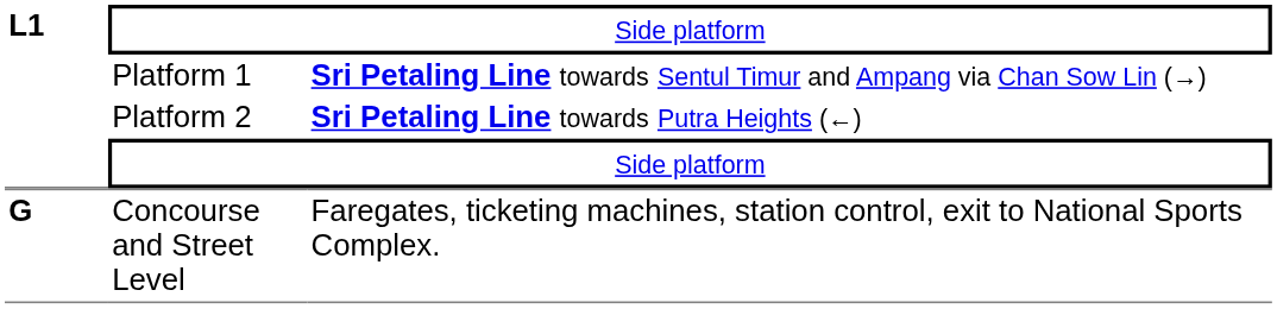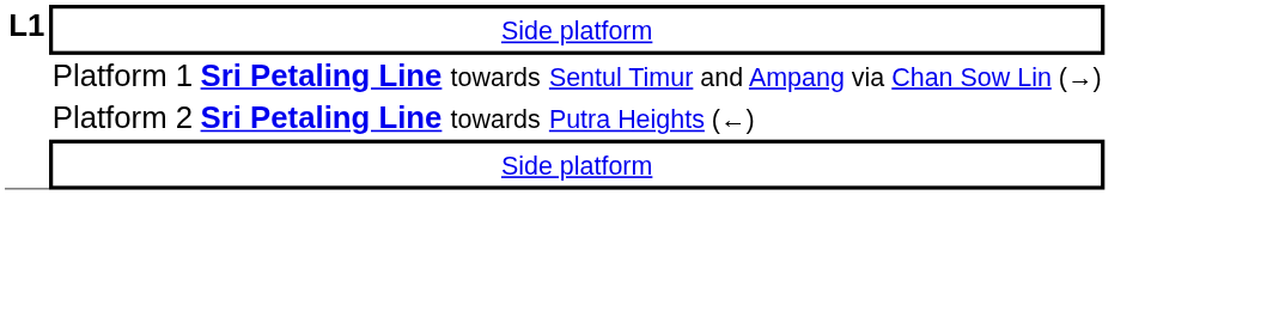- row: G | Concourse and Street Level | Faregates, ticketing machines, station control, exit to National Sports Complex.
